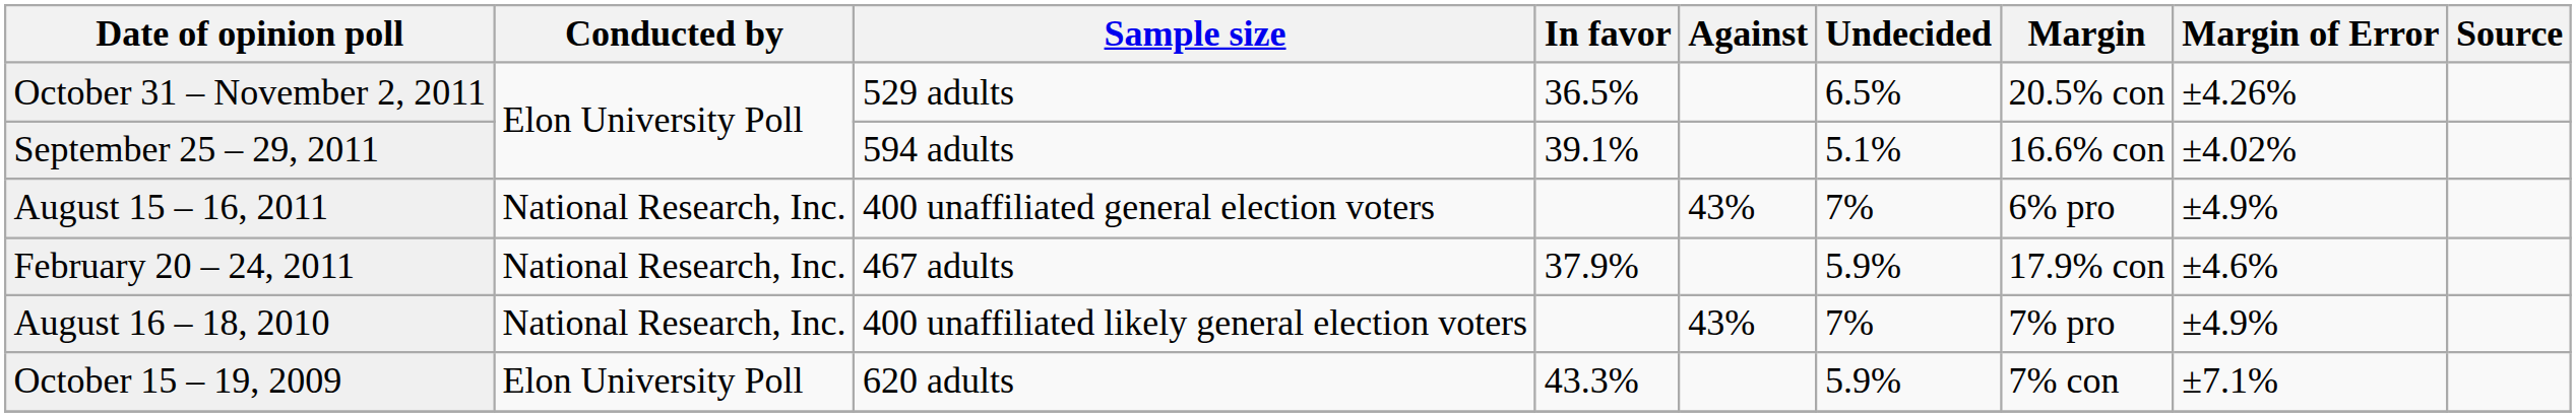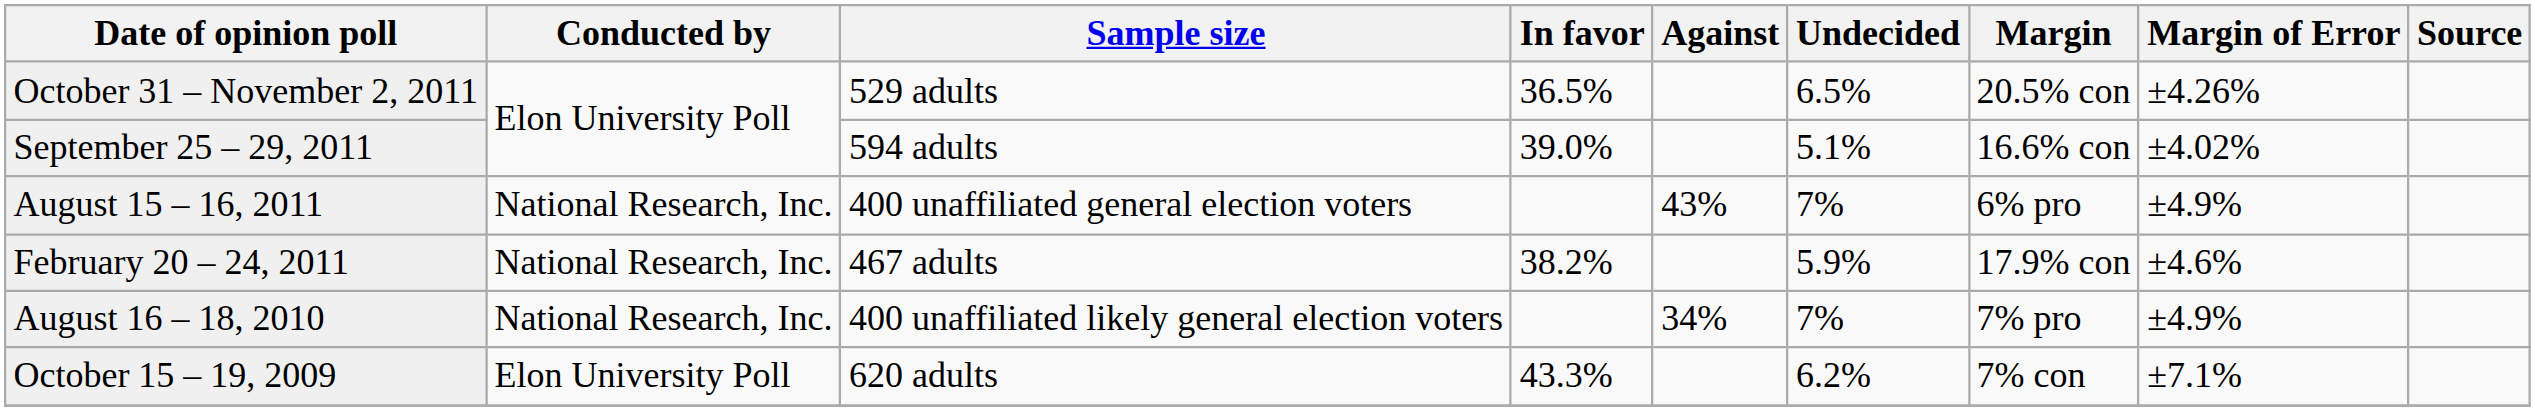September 25 – 29, 2011 | In favor: 39.1% -> 39.0%
February 20 – 24, 2011 | In favor: 37.9% -> 38.2%
August 16 – 18, 2010 | Against: 43% -> 34%
October 15 – 19, 2009 | Undecided: 5.9% -> 6.2%
